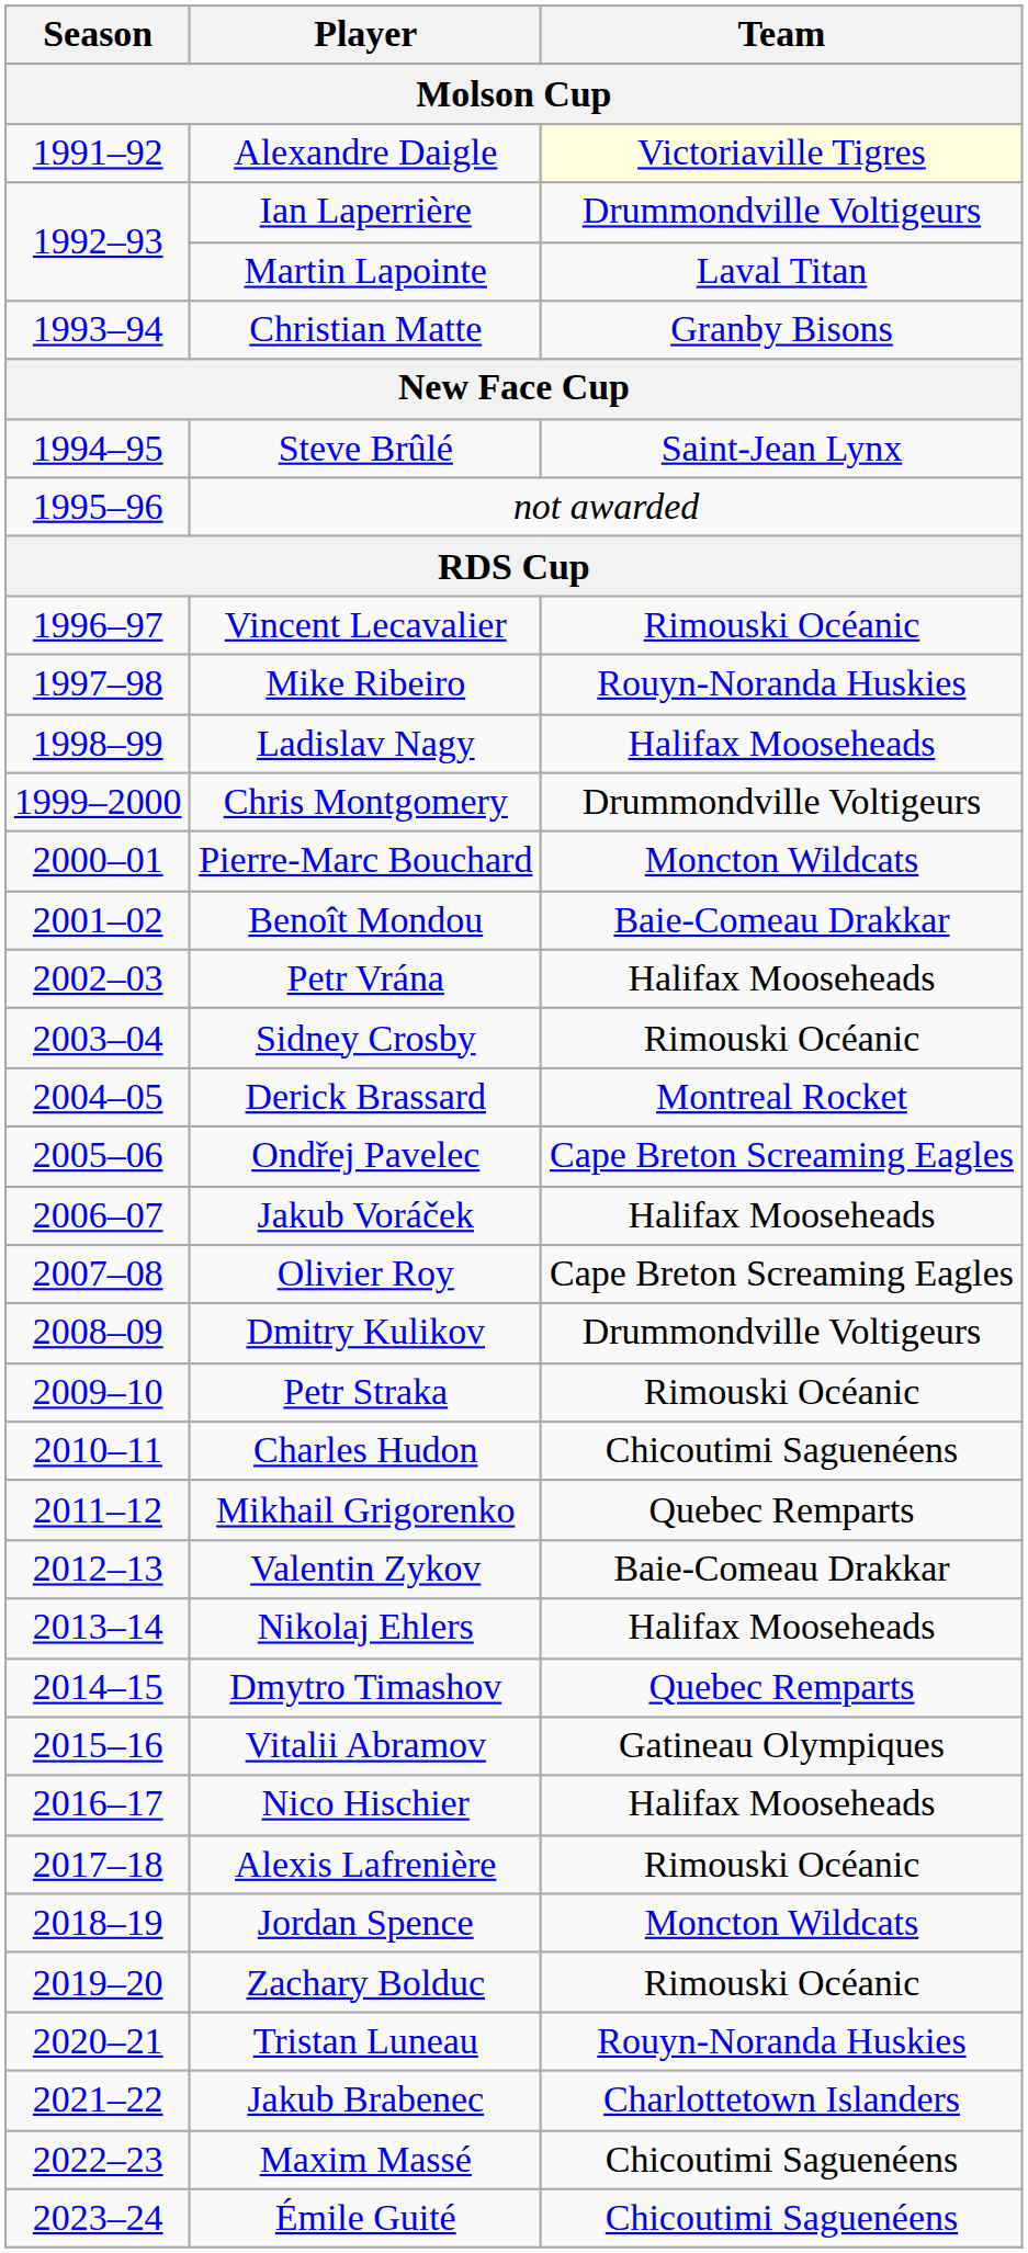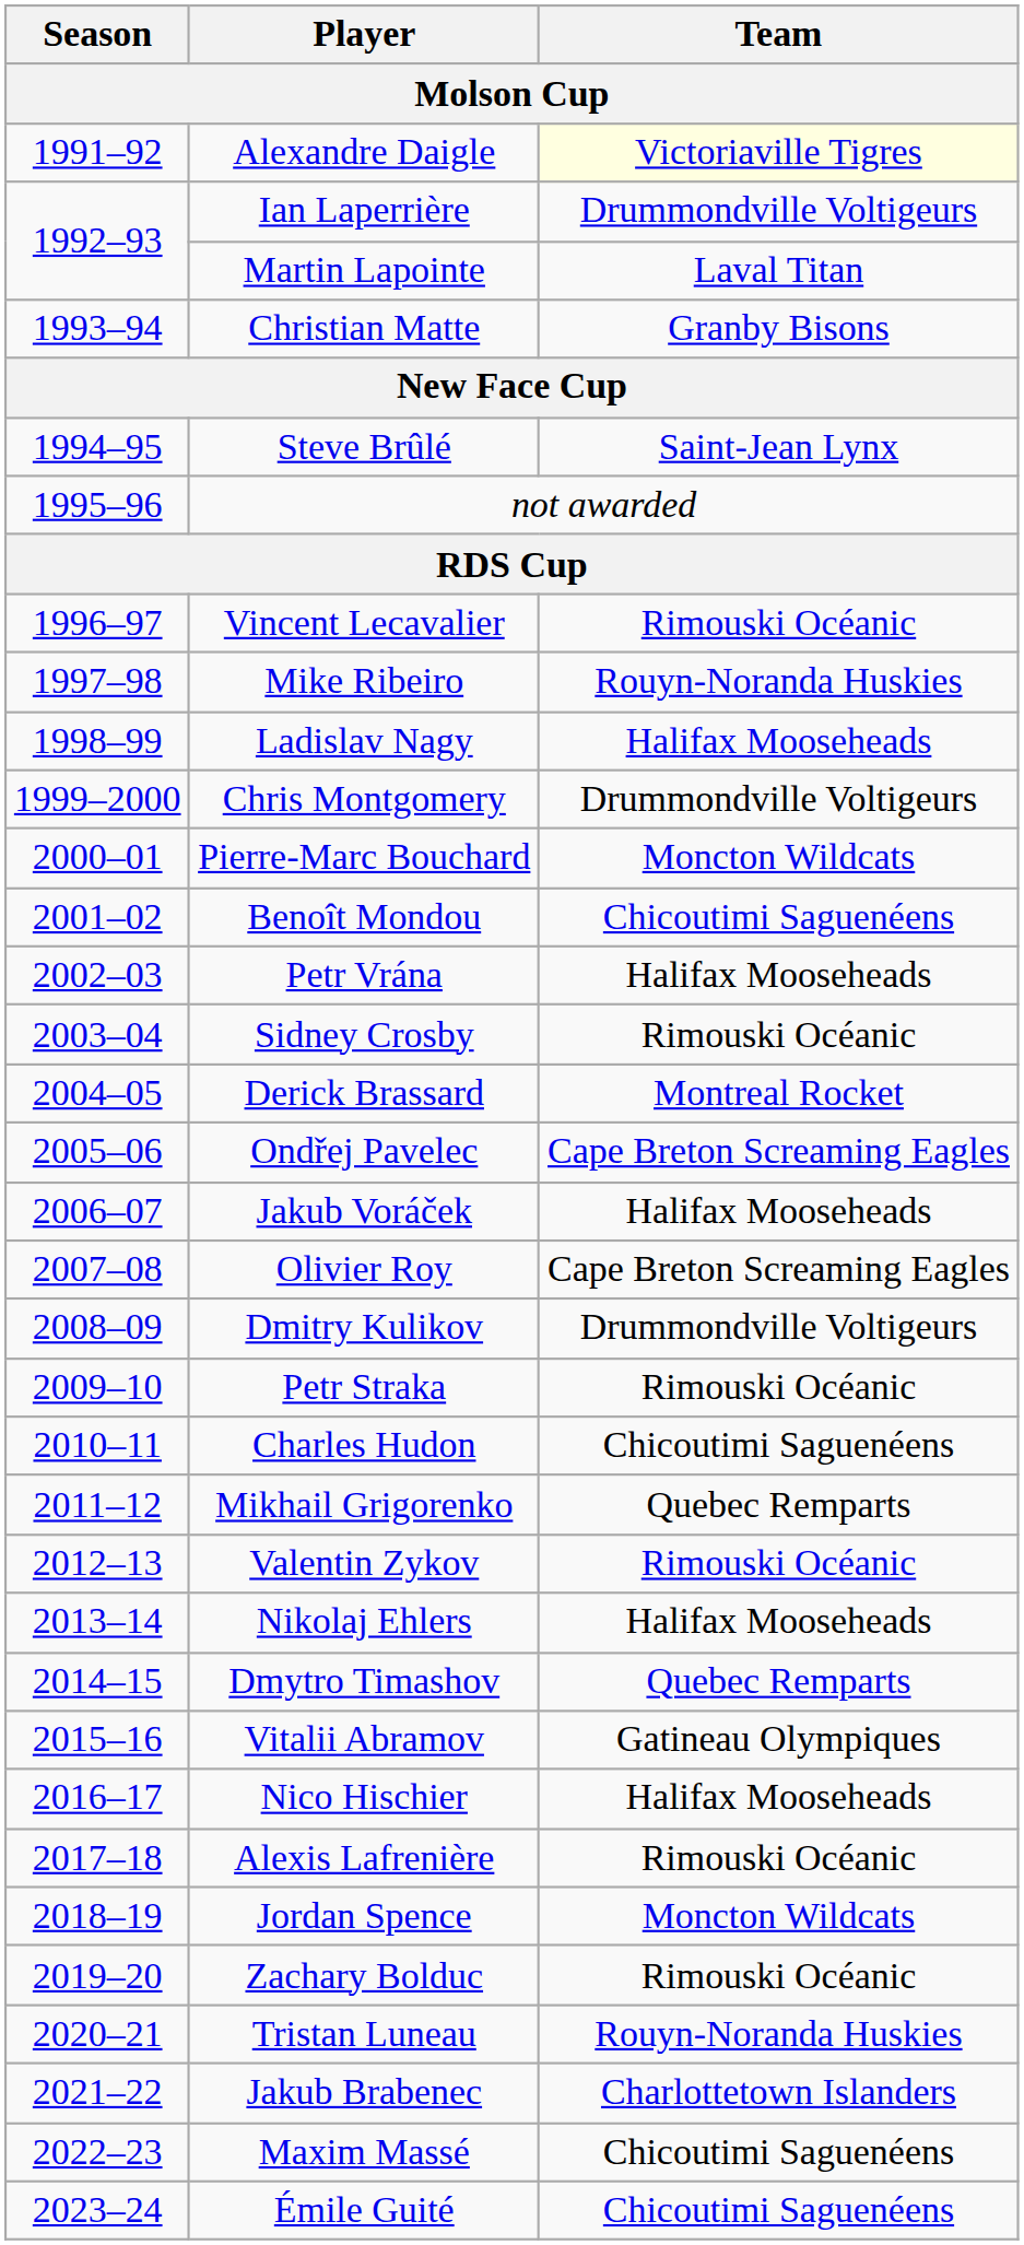Benoît Mondou | Team: Baie-Comeau Drakkar -> Chicoutimi Saguenéens
Valentin Zykov | Team: Baie-Comeau Drakkar -> Rimouski Océanic
